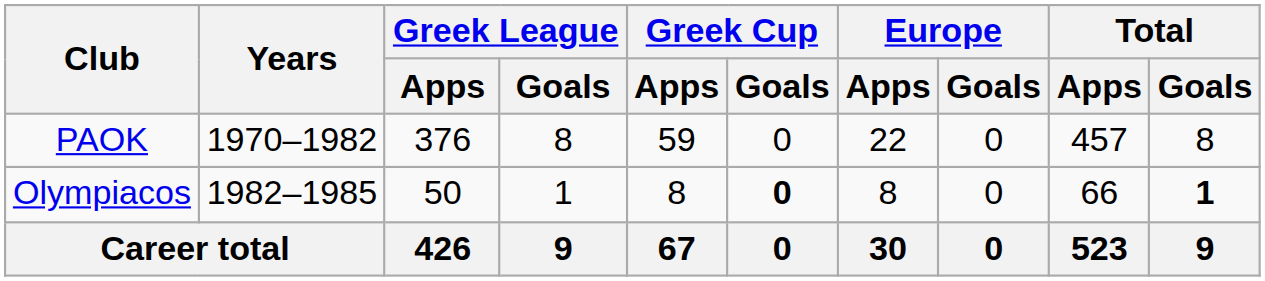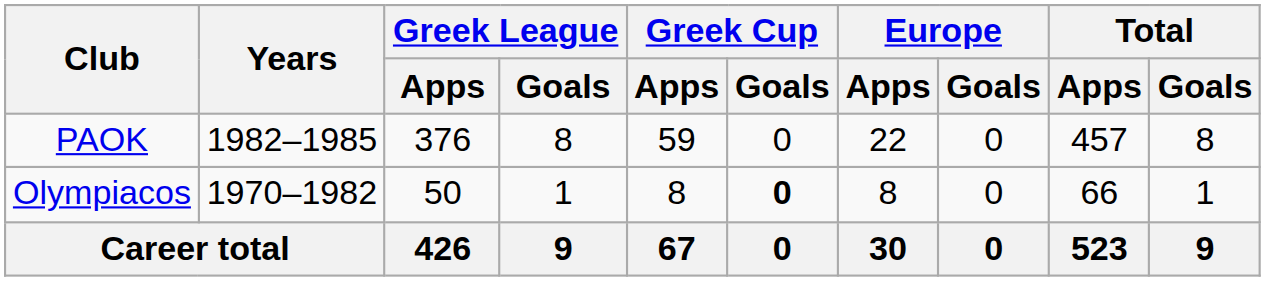PAOK | Years: 1970–1982 -> 1982–1985
Olympiacos | Years: 1982–1985 -> 1970–1982
Olympiacos | Total / Goals: bold -> normal
